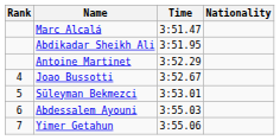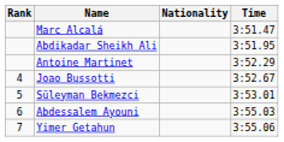columns swapped: Nationality <-> Time
